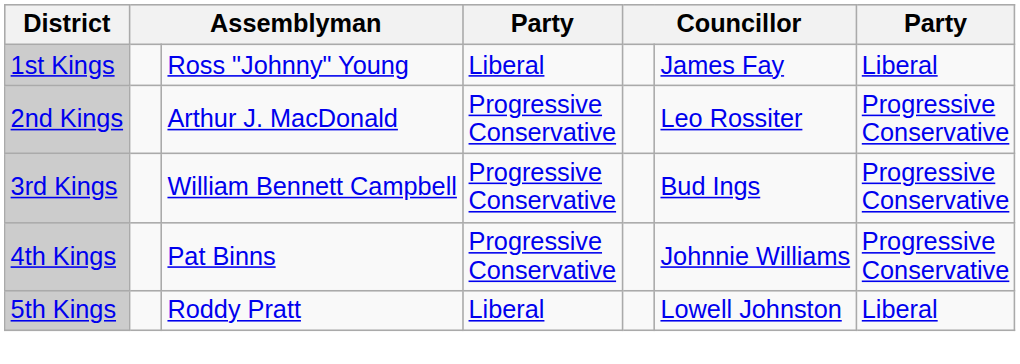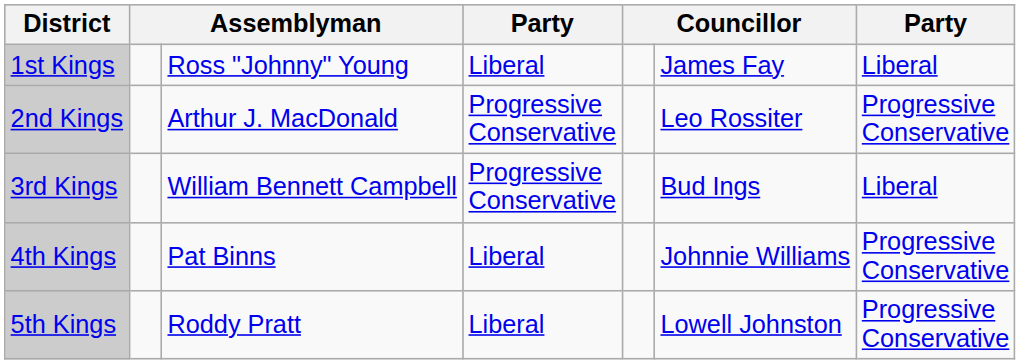3rd Kings | column 7: Progressive Conservative -> Liberal
4th Kings | column 4: Progressive Conservative -> Liberal
5th Kings | column 7: Liberal -> Progressive Conservative
